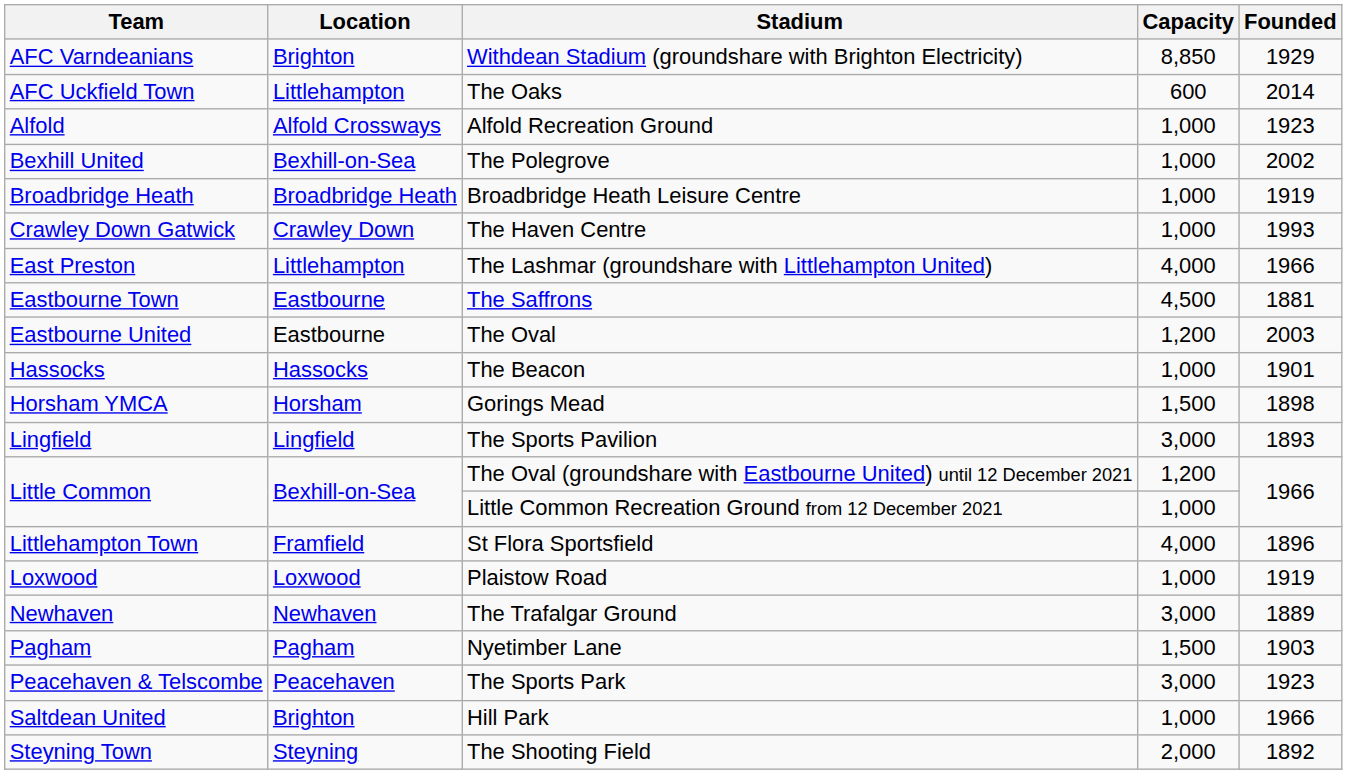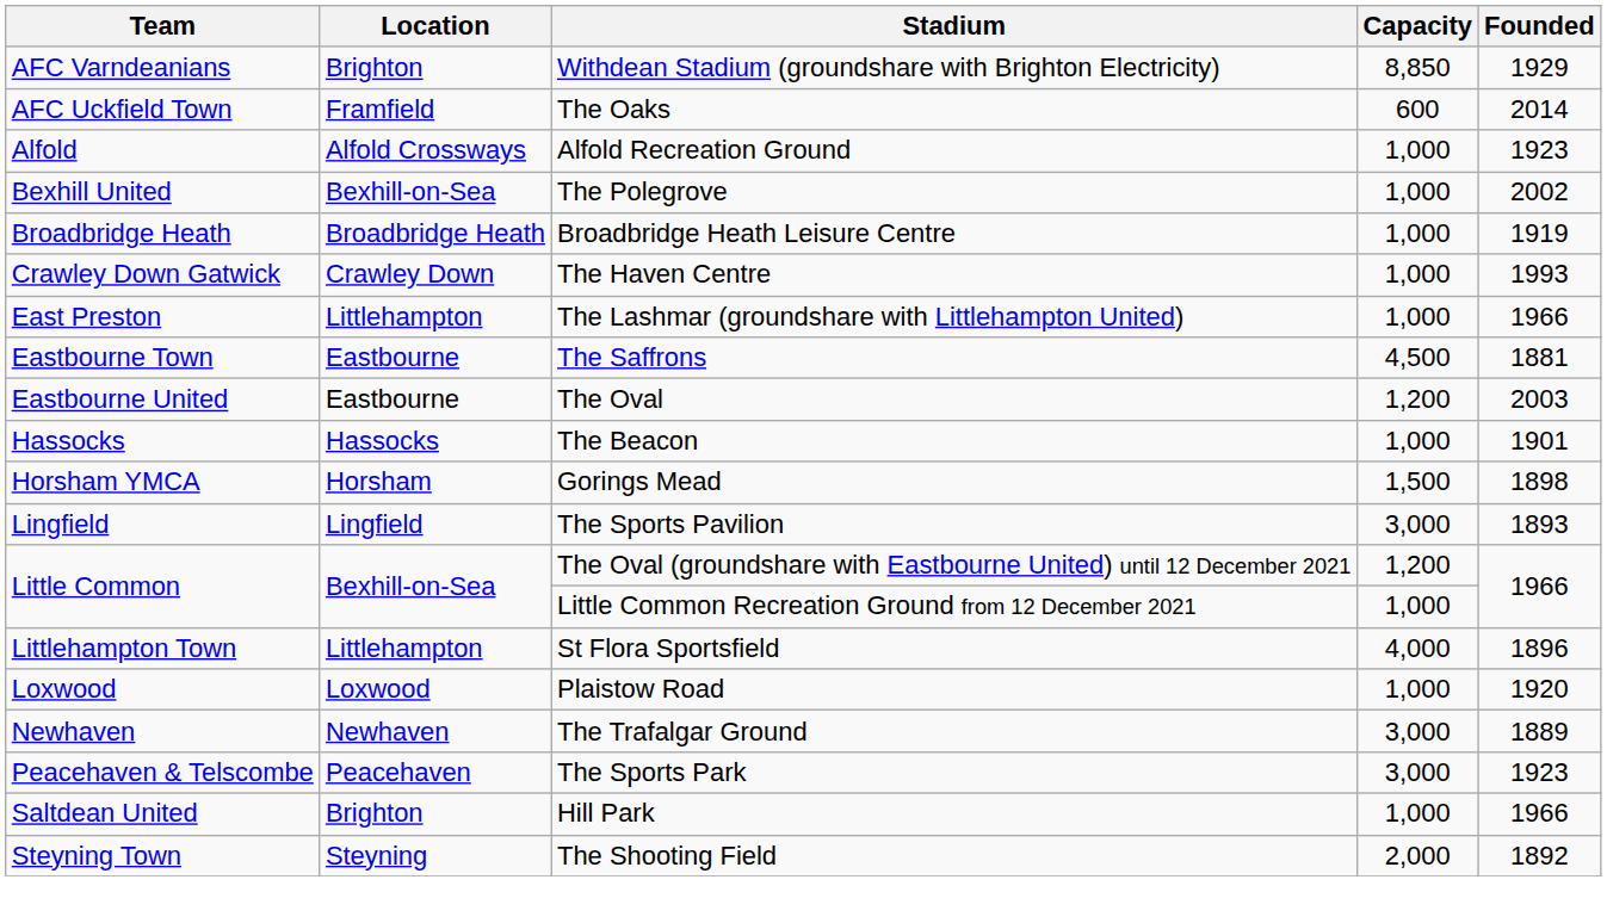The Oaks | Location: Littlehampton -> Framfield
The Lashmar (groundshare with Littlehampton United) | Capacity: 4,000 -> 1,000
St Flora Sportsfield | Location: Framfield -> Littlehampton
Plaistow Road | Founded: 1919 -> 1920
- row: Pagham | Pagham | Nyetimber Lane | 1,500 | 1903
